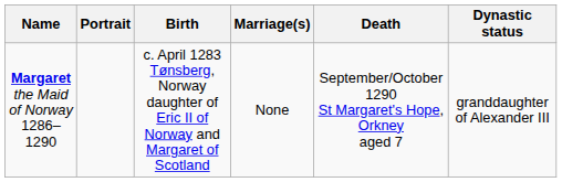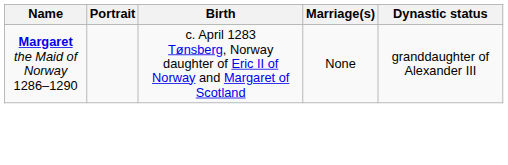- column: Death | September/October 1290 St Margaret's Hope, Orkney aged 7
